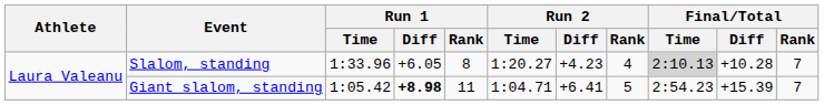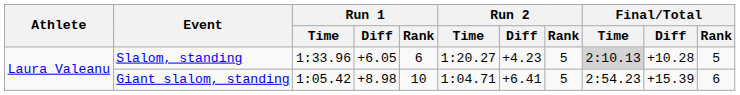Slalom, standing | Run 1 / Rank: 8 -> 6
Slalom, standing | Run 2 / Rank: 4 -> 5
Slalom, standing | Final/Total / Rank: 7 -> 5
Giant slalom, standing | Run 1 / Diff: bold -> normal
Giant slalom, standing | Run 1 / Rank: 11 -> 10
Giant slalom, standing | Final/Total / Rank: 7 -> 6
